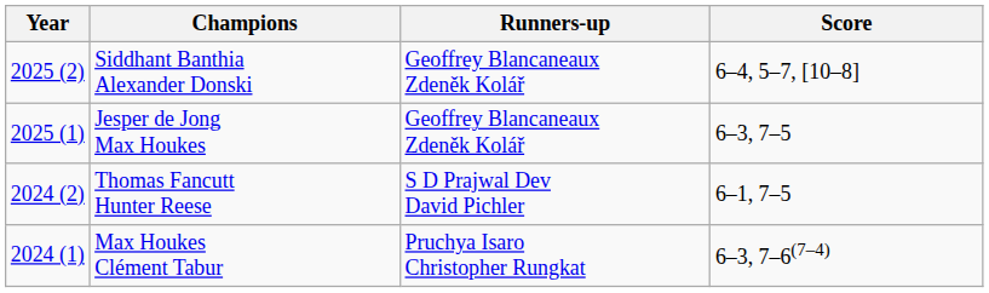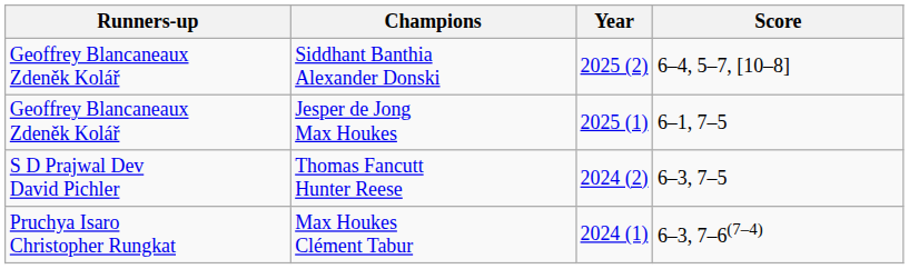columns swapped: Year <-> Runners-up
Jesper de Jong Max Houkes | Score: 6–3, 7–5 -> 6–1, 7–5
Thomas Fancutt Hunter Reese | Score: 6–1, 7–5 -> 6–3, 7–5
